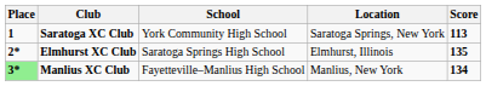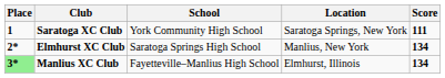Saratoga XC Club | Score: 113 -> 111
Elmhurst XC Club | Location: Elmhurst, Illinois -> Manlius, New York
Elmhurst XC Club | Score: 135 -> 134
Manlius XC Club | Location: Manlius, New York -> Elmhurst, Illinois
